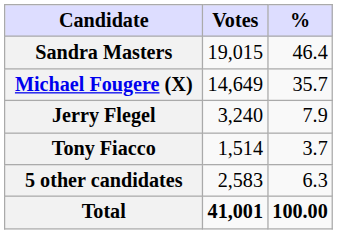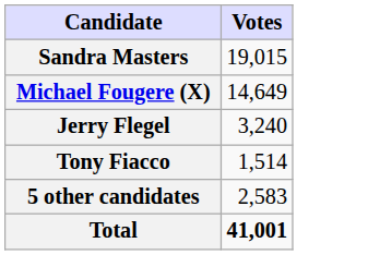- column: % | 46.4 | 35.7 | 7.9 | 3.7 | 6.3 | 100.00
